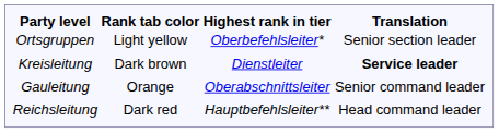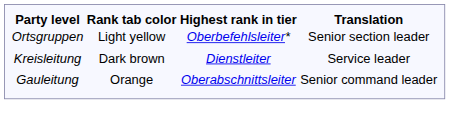Kreisleitung | Translation: bold -> normal
- row: Reichsleitung | Dark red | Hauptbefehlsleiter** | Head command leader
